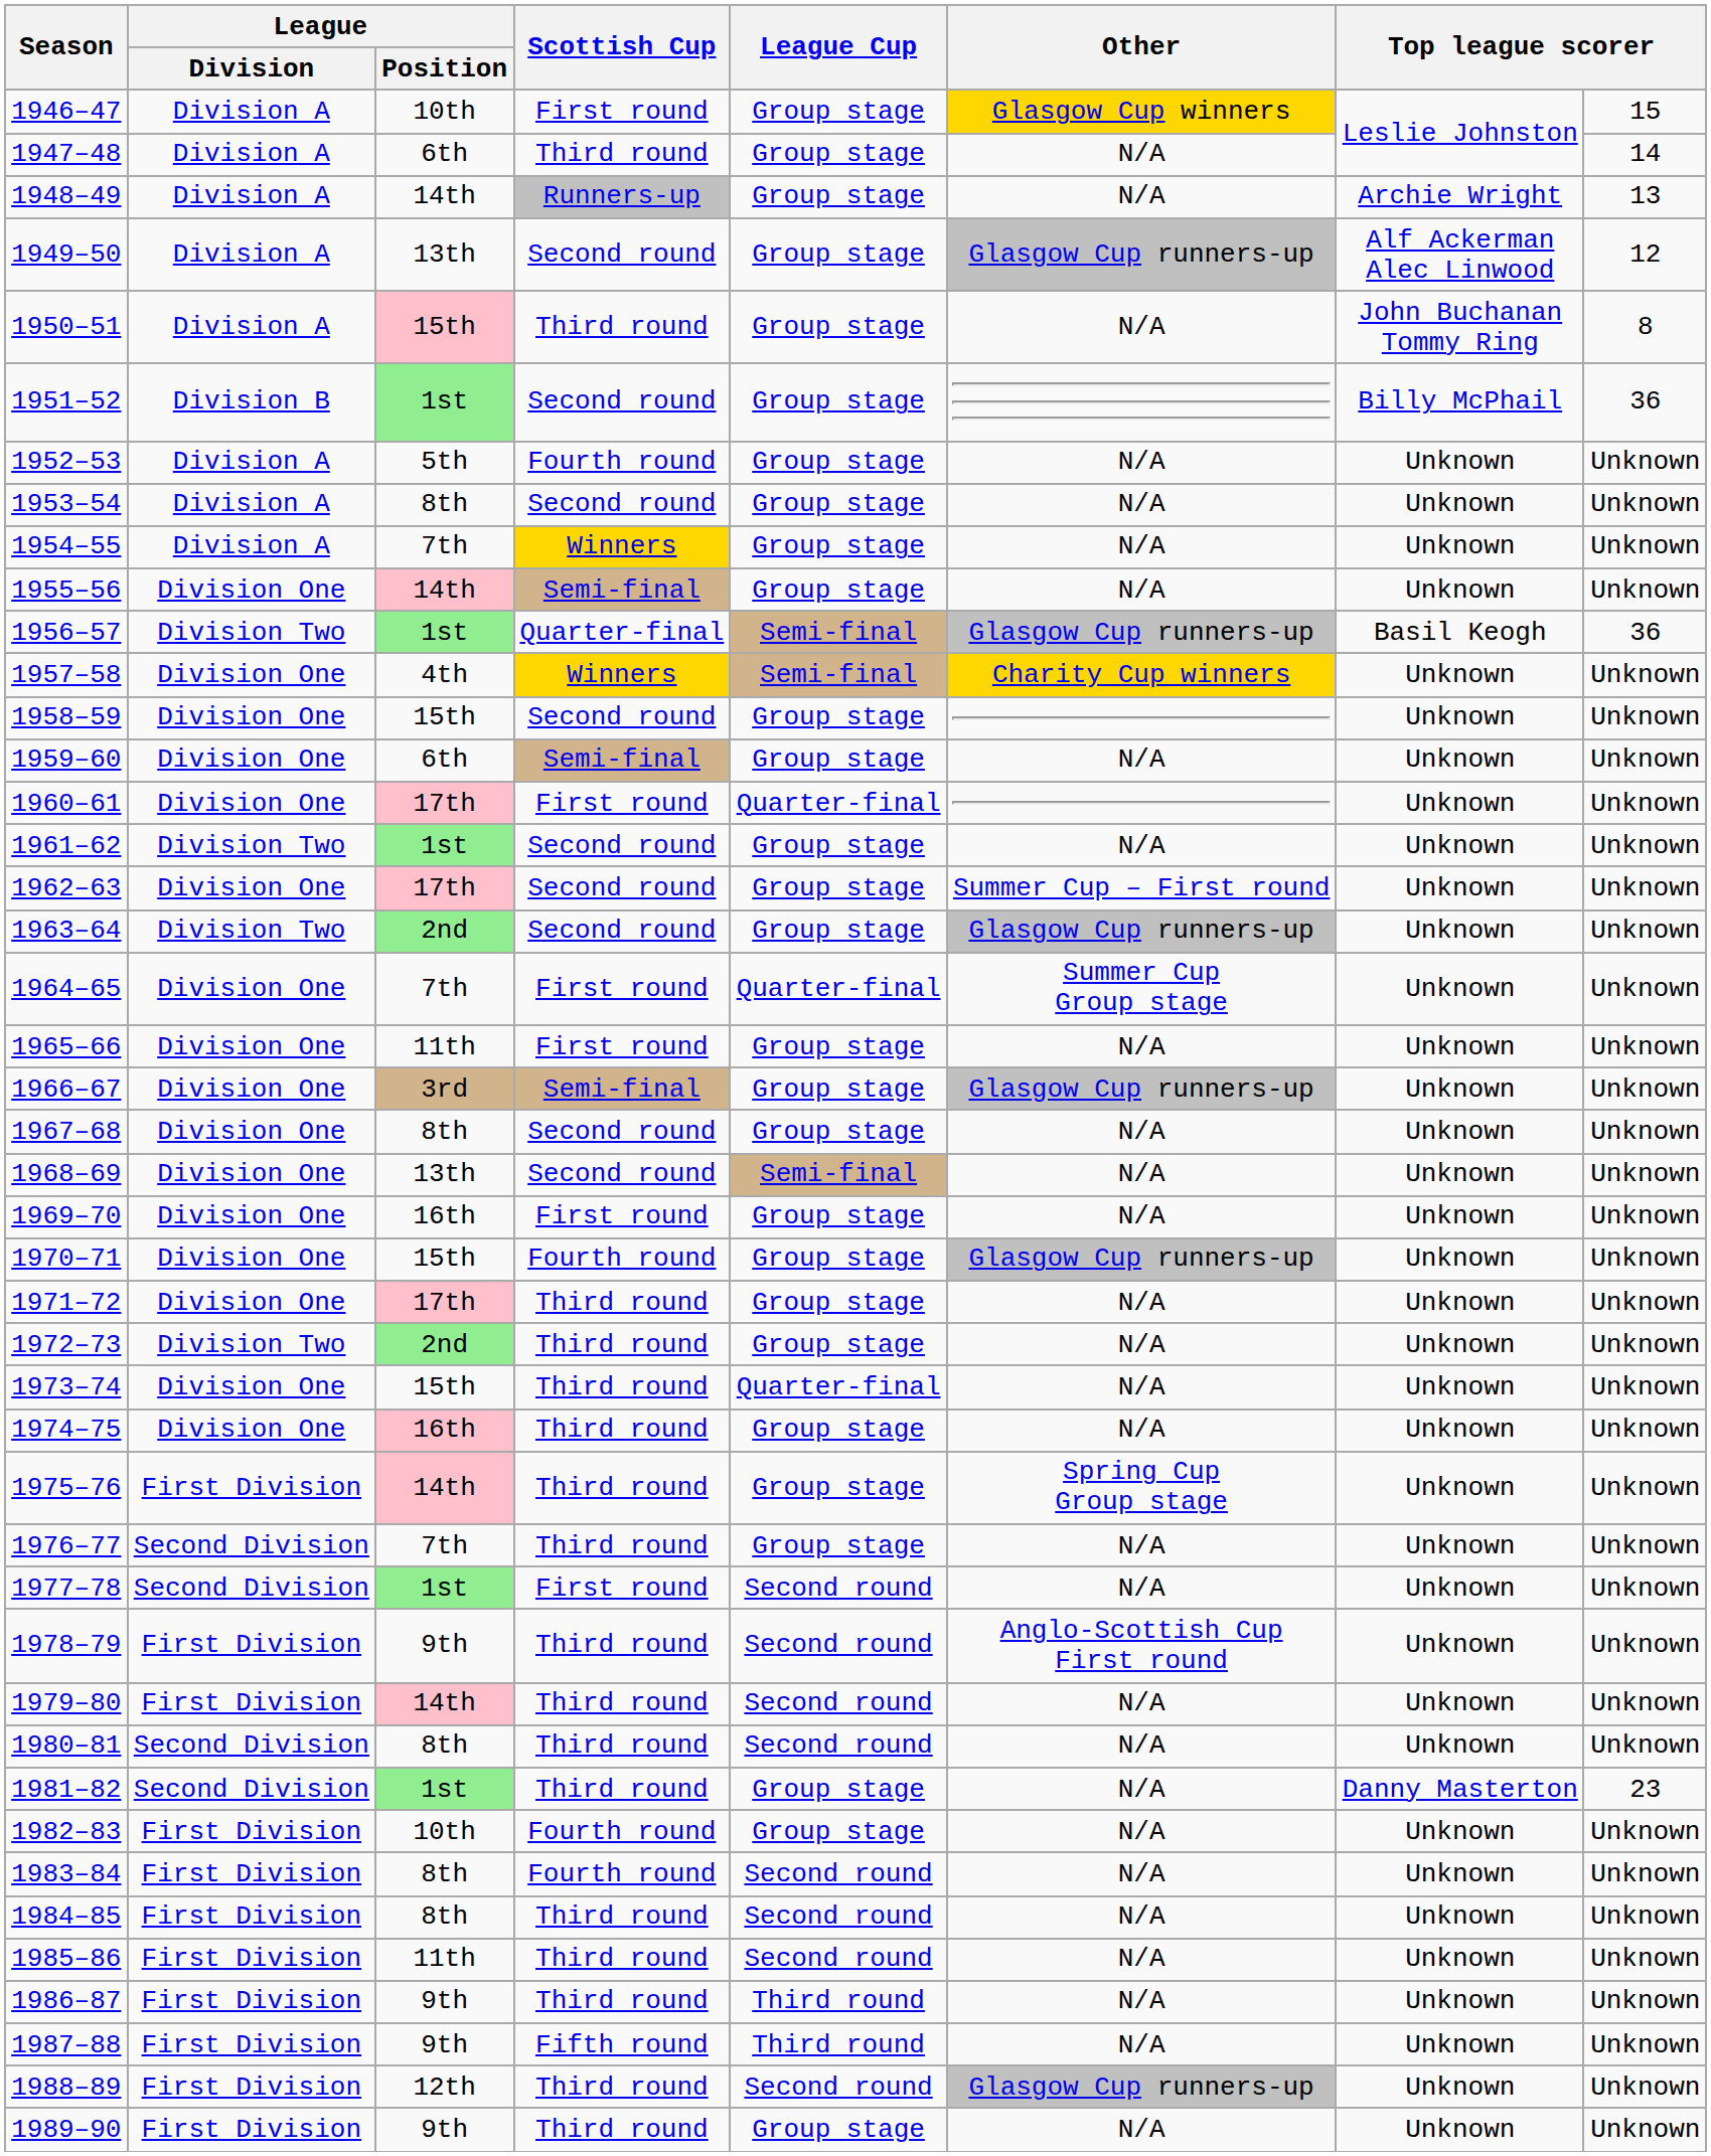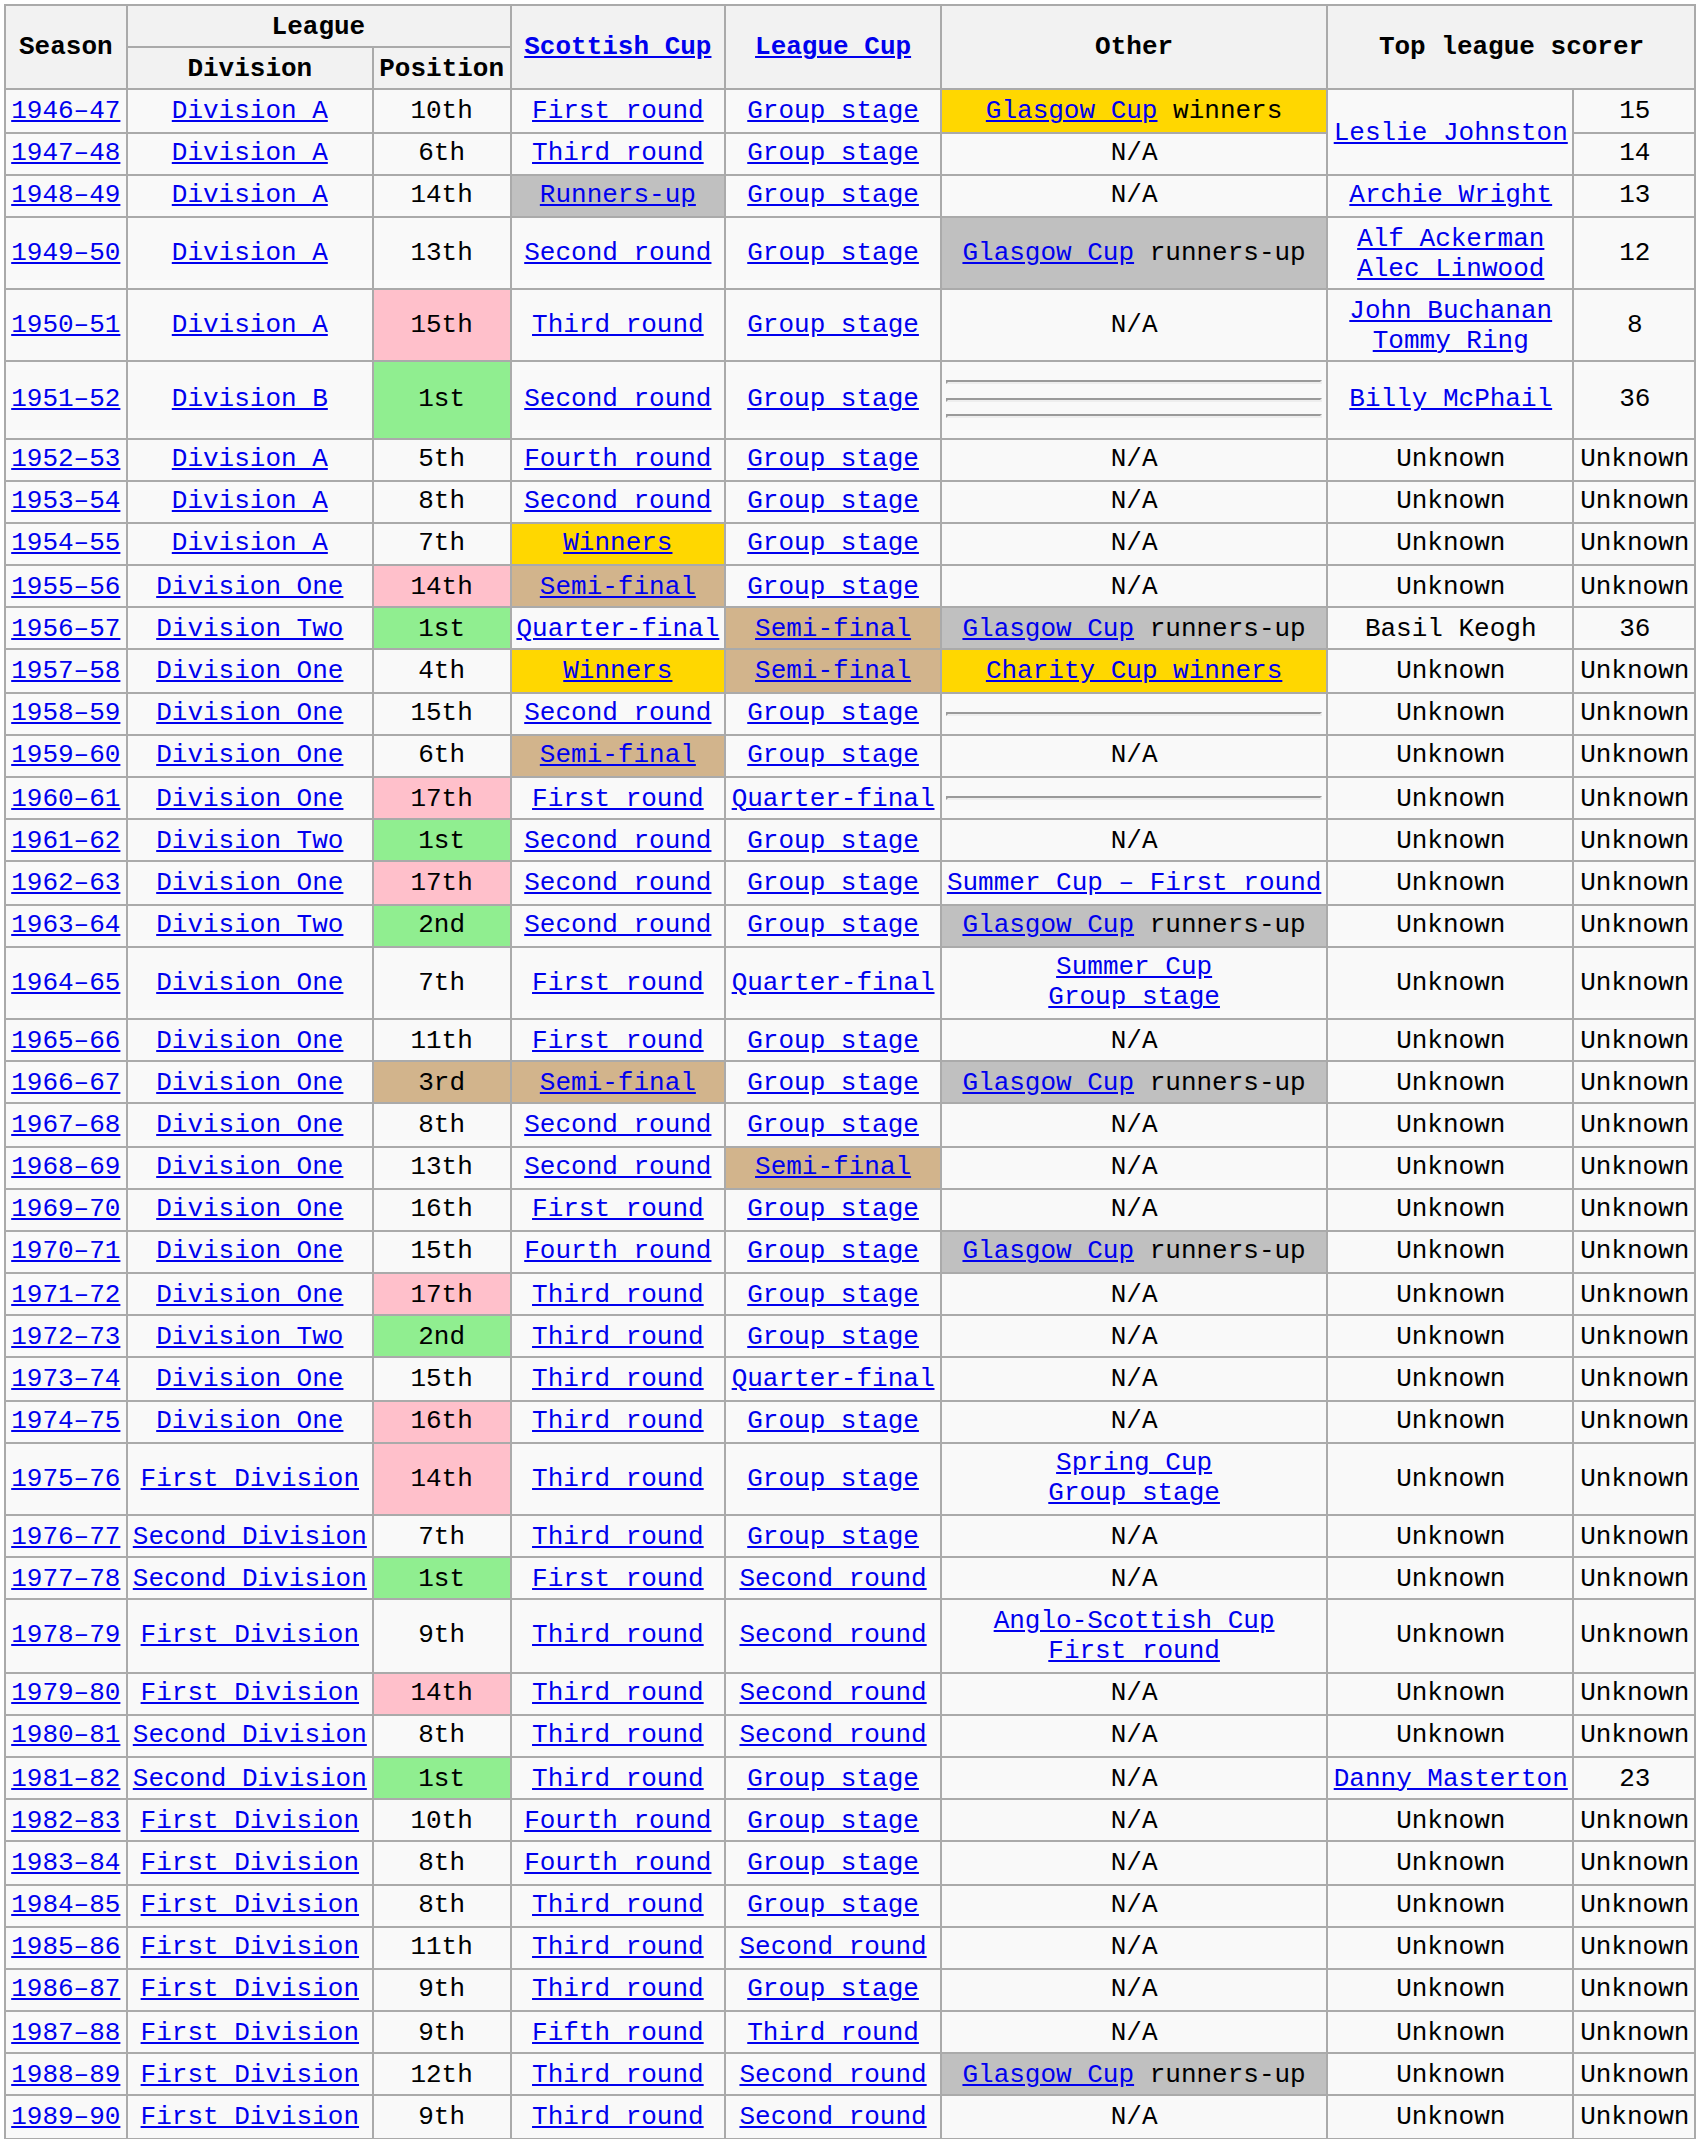1983–84 | League Cup: Second round -> Group stage
1984–85 | League Cup: Second round -> Group stage
1986–87 | League Cup: Third round -> Group stage
1989–90 | League Cup: Group stage -> Second round
